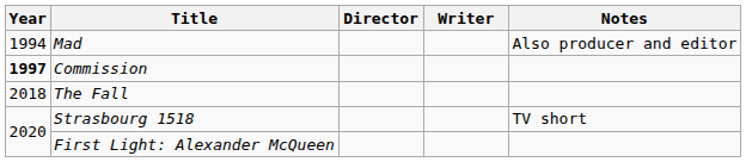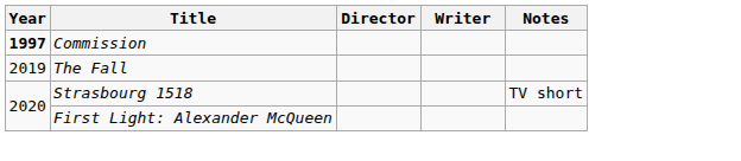- row: 1994 | Mad | Also producer and editor
The Fall | Year: 2018 -> 2019
